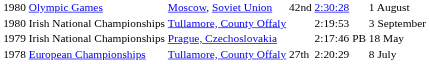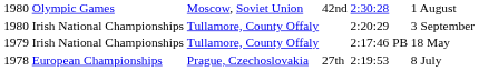1980 / Irish National Championships | column 5: 2:19:53 -> 2:20:29
1979 | column 3: Prague, Czechoslovakia -> Tullamore, County Offaly
1978 | column 3: Tullamore, County Offaly -> Prague, Czechoslovakia
1978 | column 5: 2:20:29 -> 2:19:53
